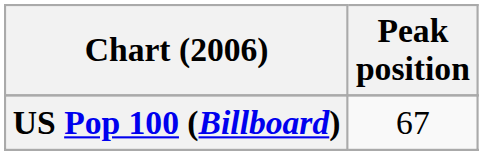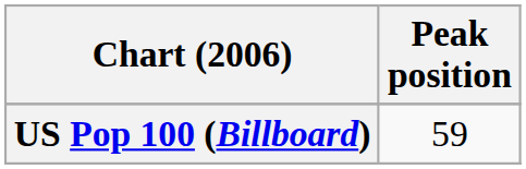US Pop 100 (Billboard) | Peak position: 67 -> 59
